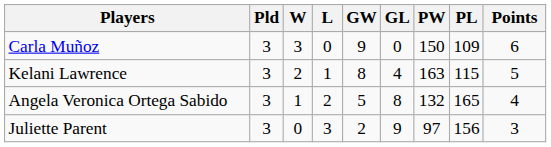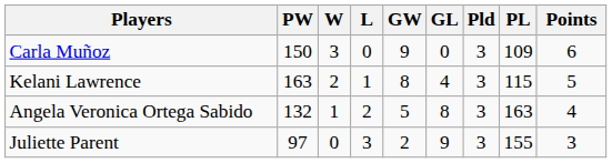columns swapped: Pld <-> PW
Angela Veronica Ortega Sabido | PL: 165 -> 163
Juliette Parent | PL: 156 -> 155
